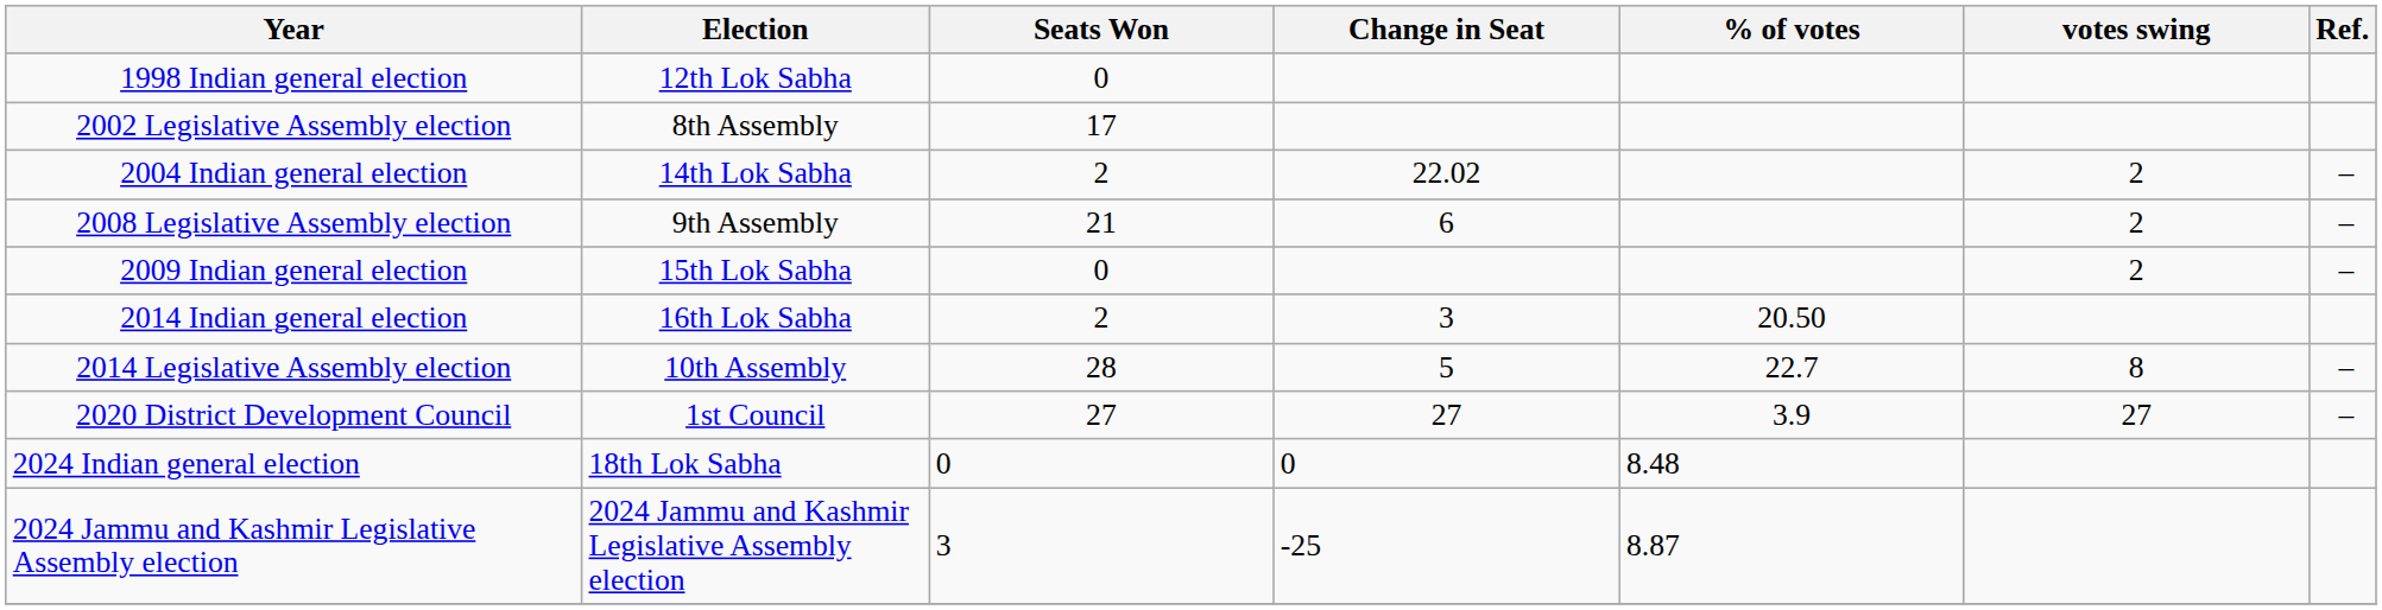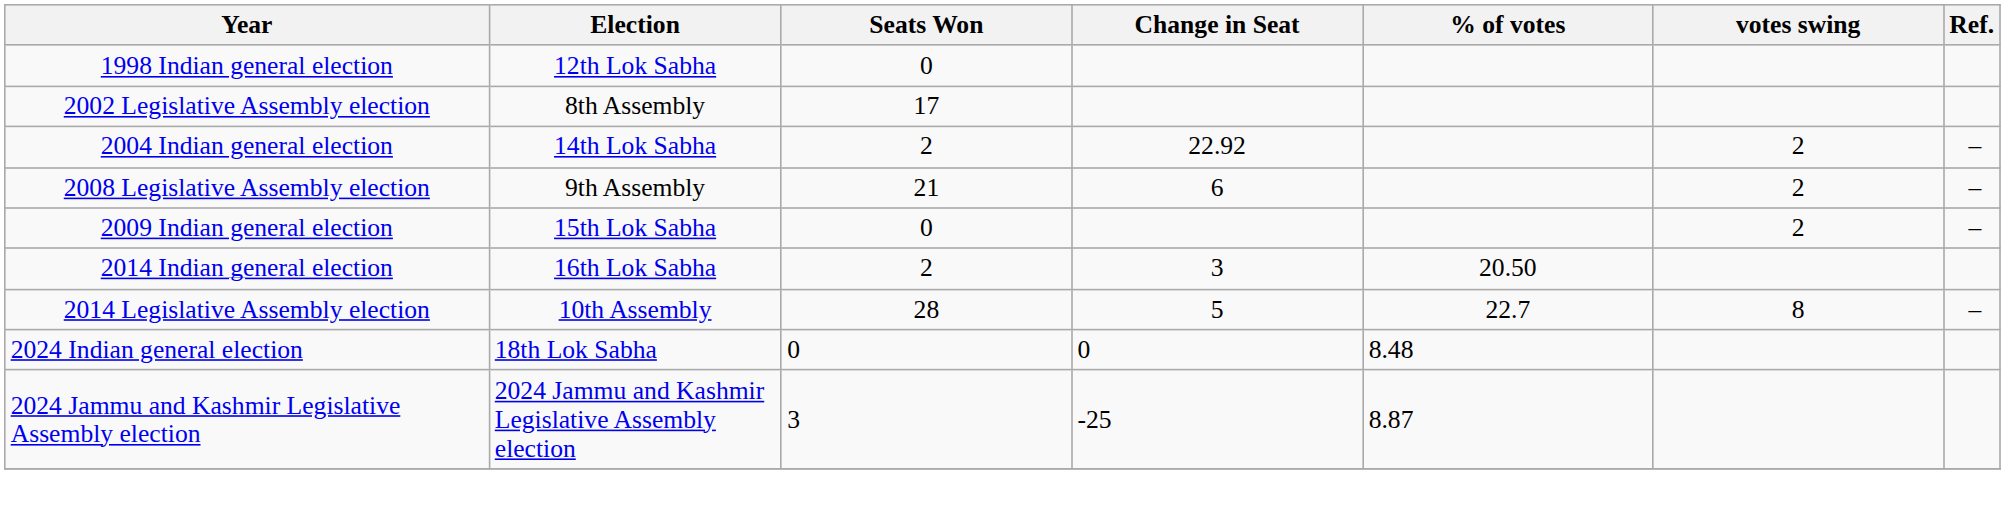2004 Indian general election | Change in Seat: 22.02 -> 22.92
- row: 2020 District Development Council | 1st Council | 27 | 27 | 3.9 | 27 | –
